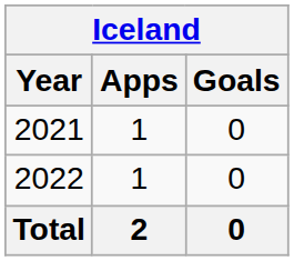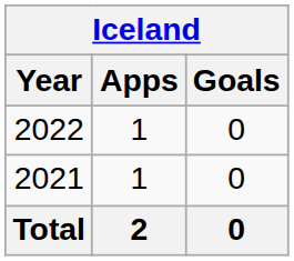rows swapped: 2021 <-> 2022
